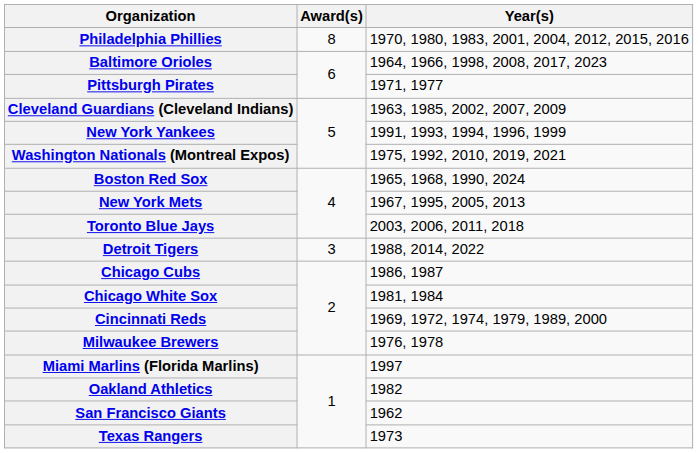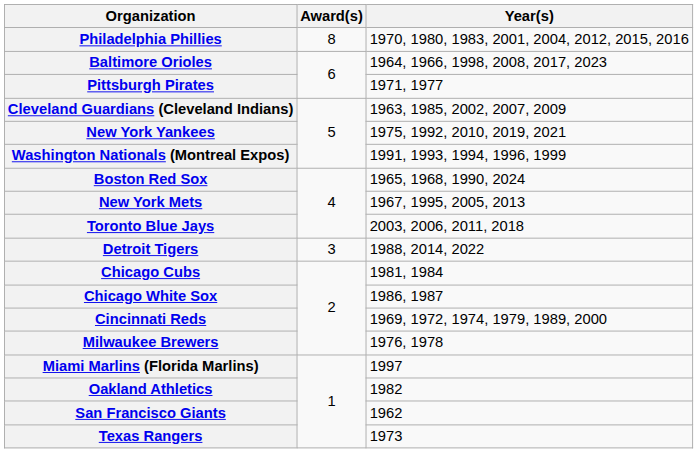New York Yankees | Year(s): 1991, 1993, 1994, 1996, 1999 -> 1975, 1992, 2010, 2019, 2021
Washington Nationals (Montreal Expos) | Year(s): 1975, 1992, 2010, 2019, 2021 -> 1991, 1993, 1994, 1996, 1999
Chicago Cubs | Year(s): 1986, 1987 -> 1981, 1984
Chicago White Sox | Year(s): 1981, 1984 -> 1986, 1987
